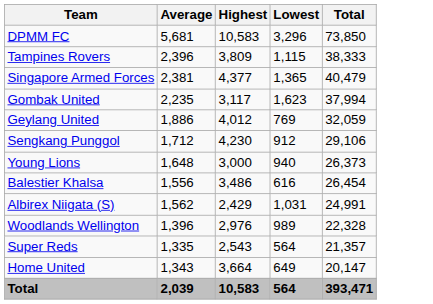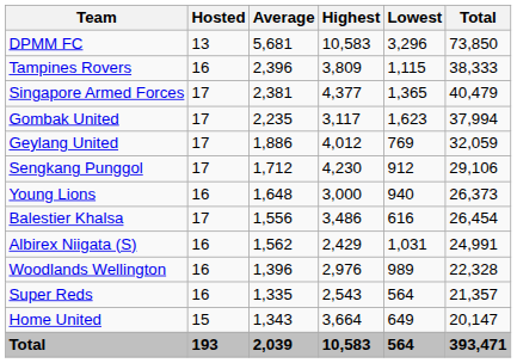+ column: Hosted | 13 | 16 | 17 | 17 | 17 | 17 | 16 | 17 | 16 | 16 | 16 | 15 | 193
